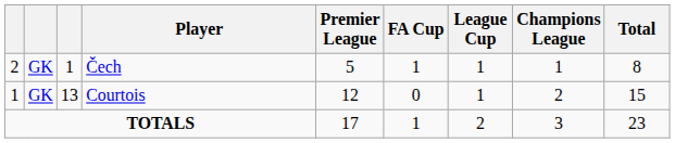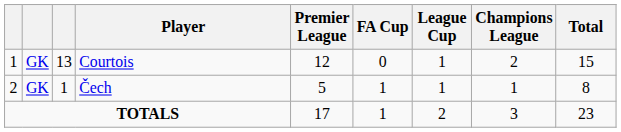rows swapped: Courtois <-> Čech
